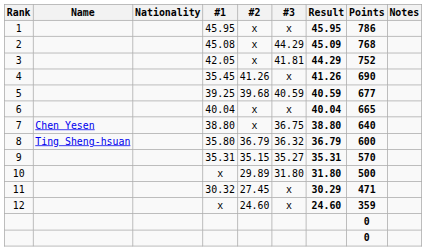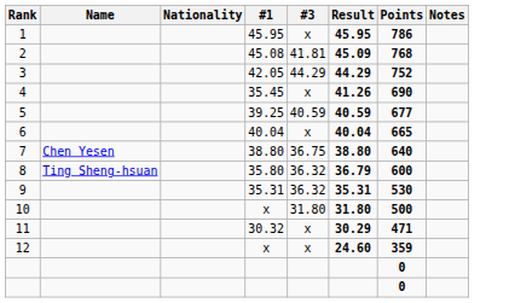- column: #2 | x | x | x | 41.26 | 39.68 | x | x | 36.79 | 35.15 | 29.89 | 27.45 | 24.60
2 | #3: 44.29 -> 41.81
3 | #3: 41.81 -> 44.29
9 | #3: 35.27 -> 36.32
9 | Points: 570 -> 530
